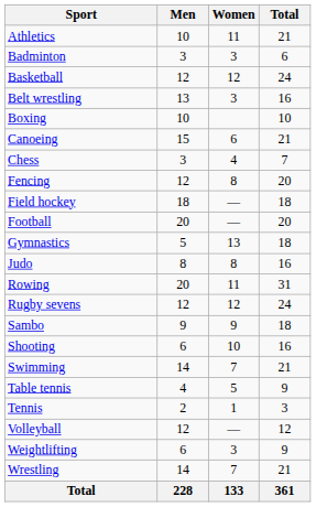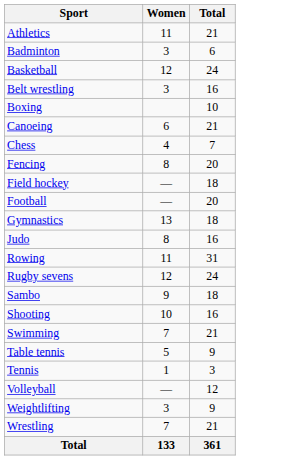- column: Men | 10 | 3 | 12 | 13 | 10 | 15 | 3 | 12 | 18 | 20 | 5 | 8 | 20 | 12 | 9 | 6 | 14 | 4 | 2 | 12 | 6 | 14 | 228
